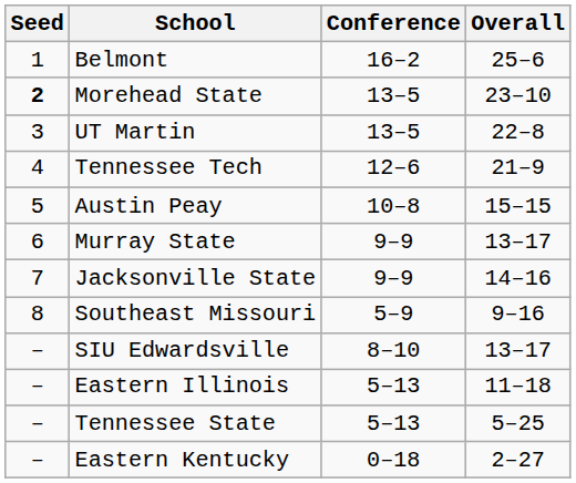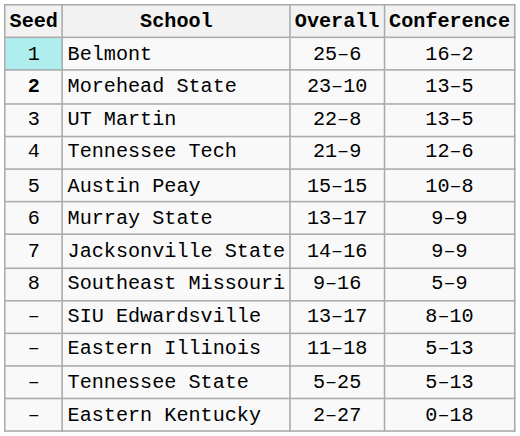columns swapped: Conference <-> Overall
Belmont | Seed: no background -> paleturquoise background
